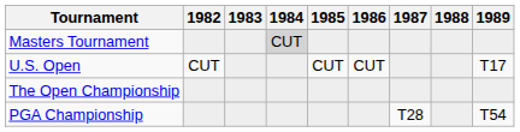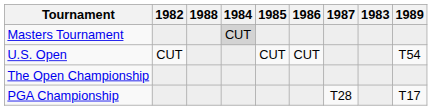columns swapped: 1983 <-> 1988
U.S. Open | 1989: T17 -> T54
PGA Championship | 1989: T54 -> T17
